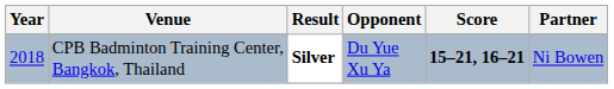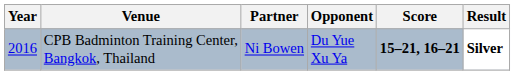columns swapped: Partner <-> Result
CPB Badminton Training Center, Bangkok, Thailand | Year: 2018 -> 2016
